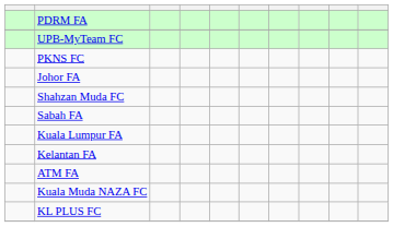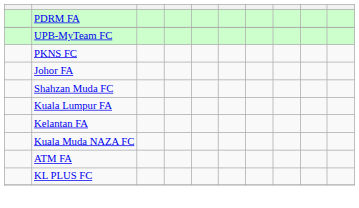- row: Sabah FA
rows swapped: ATM FA <-> Kuala Muda NAZA FC
